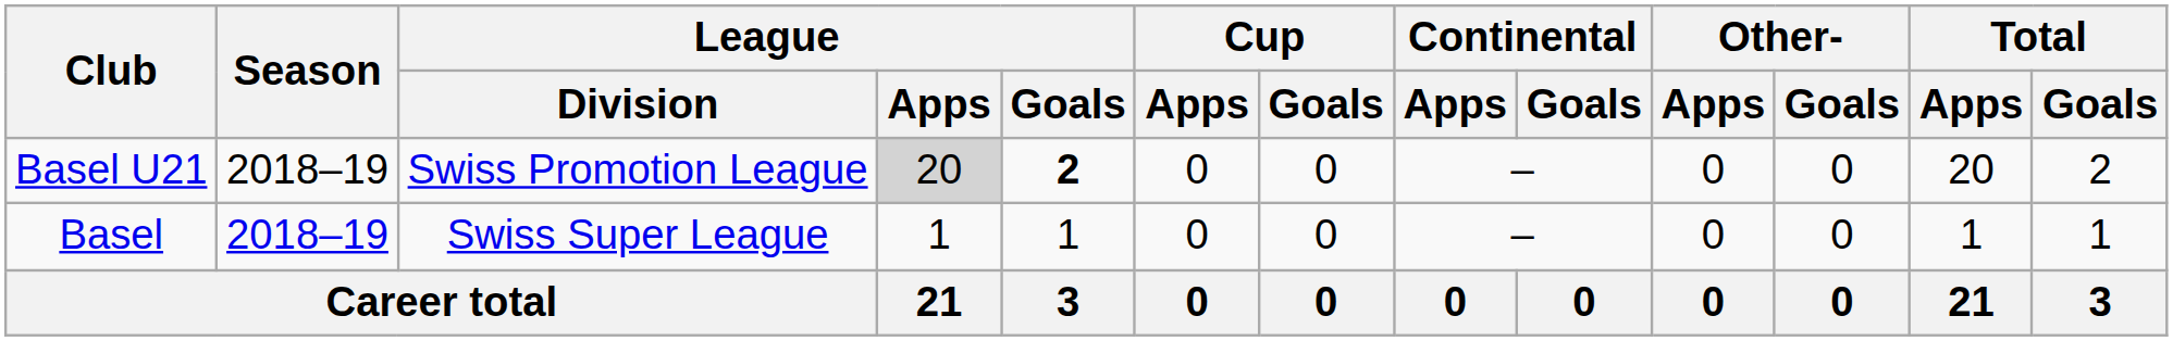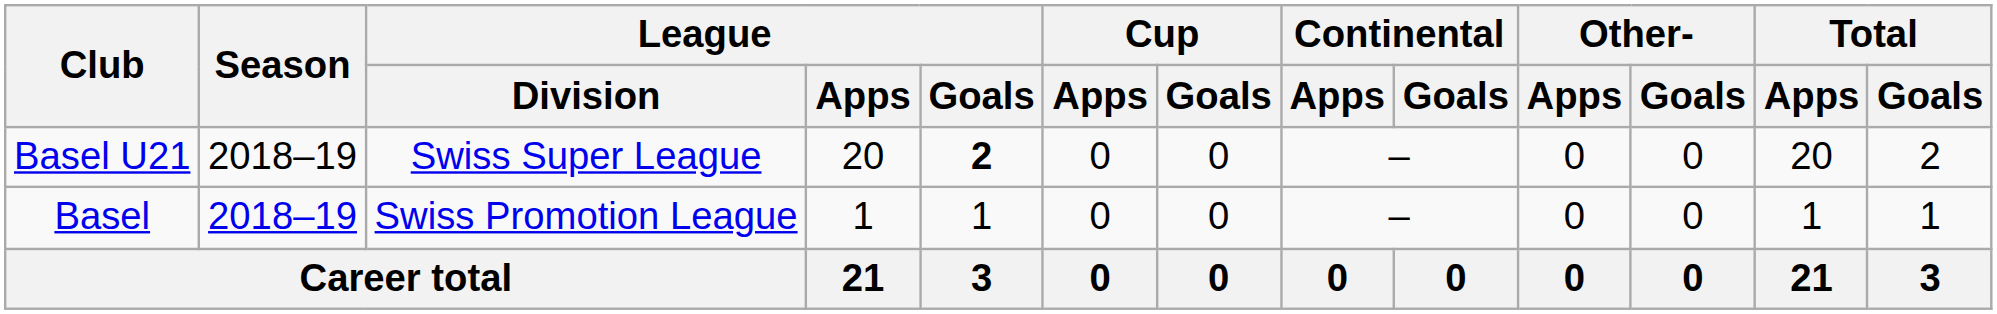Basel U21 | League / Division: Swiss Promotion League -> Swiss Super League
Basel U21 | League / Apps: lightgrey background -> no background
Basel | League / Division: Swiss Super League -> Swiss Promotion League
